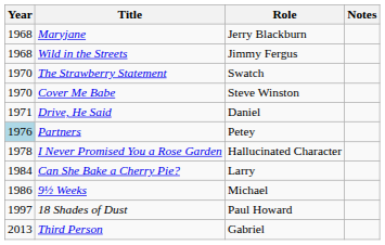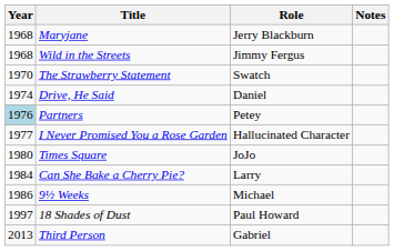- row: 1970 | Cover Me Babe | Steve Winston
Drive, He Said | Year: 1971 -> 1974
I Never Promised You a Rose Garden | Year: 1978 -> 1977
+ row: 1980 | Times Square | JoJo
